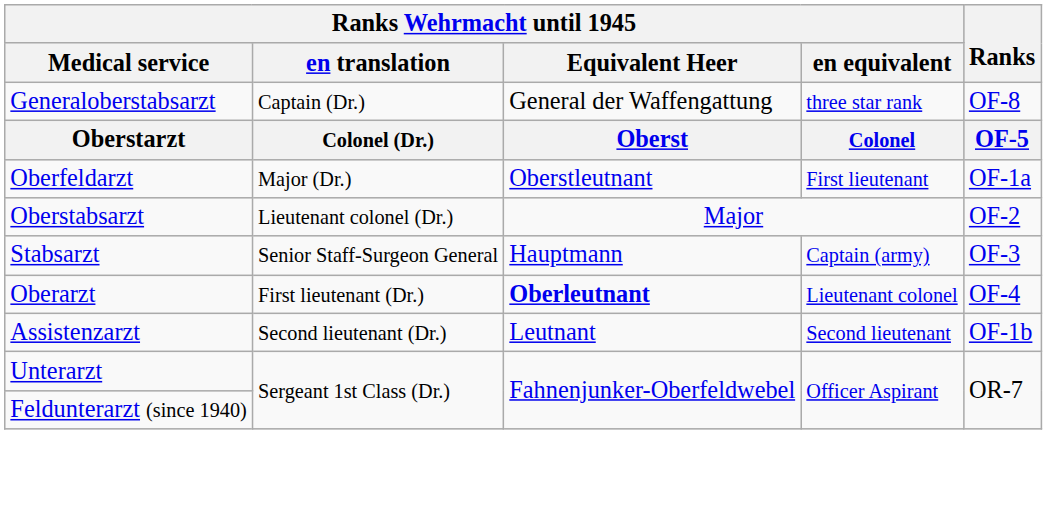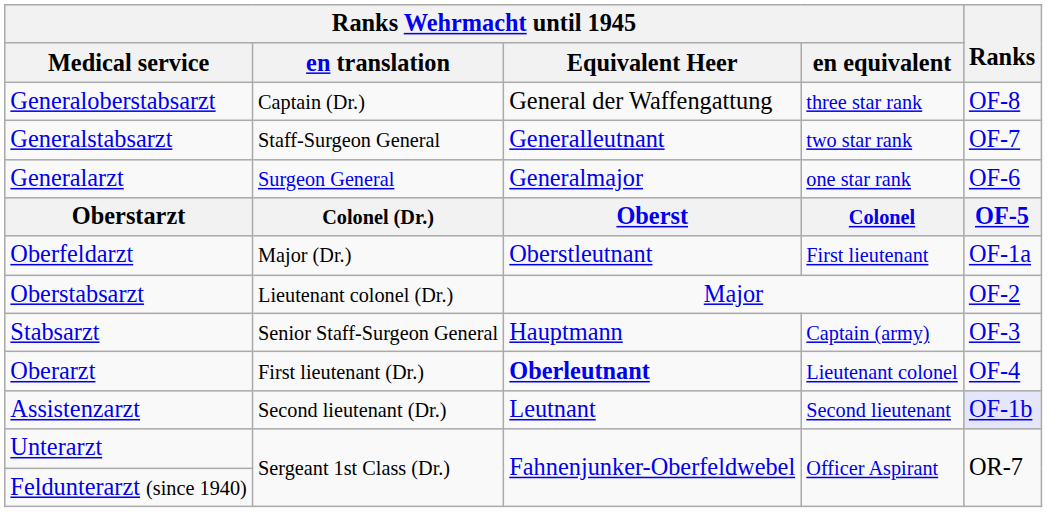+ row: Generalstabsarzt | Staff-Surgeon General | Generalleutnant | two star rank | OF-7
+ row: Generalarzt | Surgeon General | Generalmajor | one star rank | OF-6
Assistenzarzt | Ranks: no background -> lavender background
